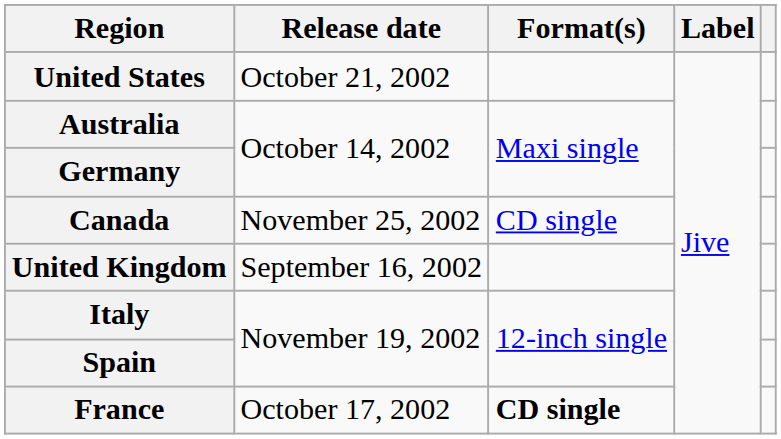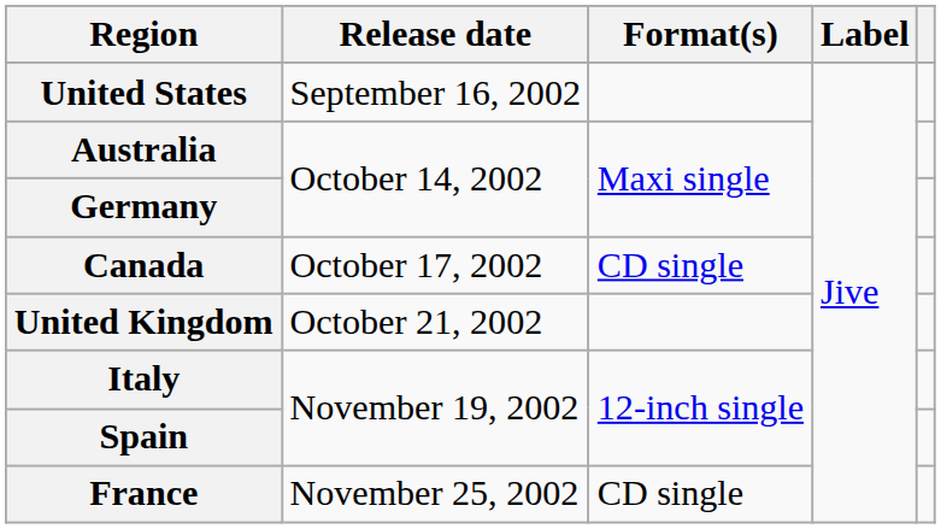United States | Release date: October 21, 2002 -> September 16, 2002
Canada | Release date: November 25, 2002 -> October 17, 2002
United Kingdom | Release date: September 16, 2002 -> October 21, 2002
France | Release date: October 17, 2002 -> November 25, 2002
France | Format(s): bold -> normal
